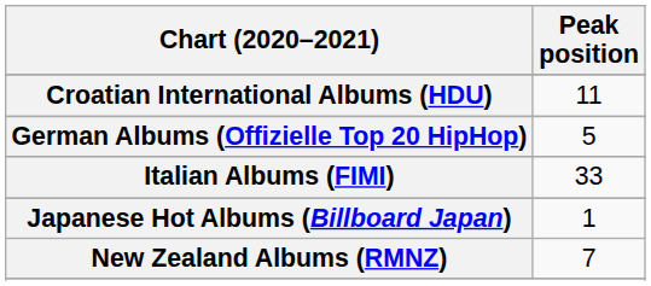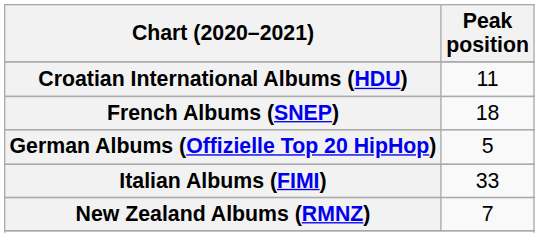+ row: French Albums (SNEP) | 18
- row: Japanese Hot Albums (Billboard Japan) | 1
